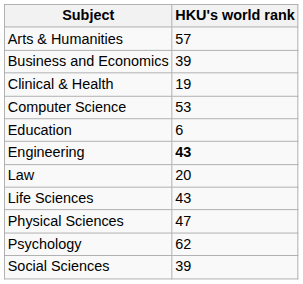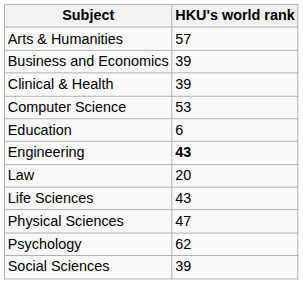Clinical & Health | HKU's world rank: 19 -> 39
